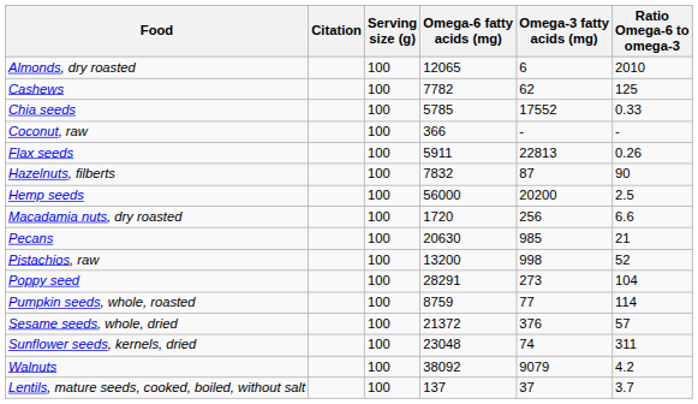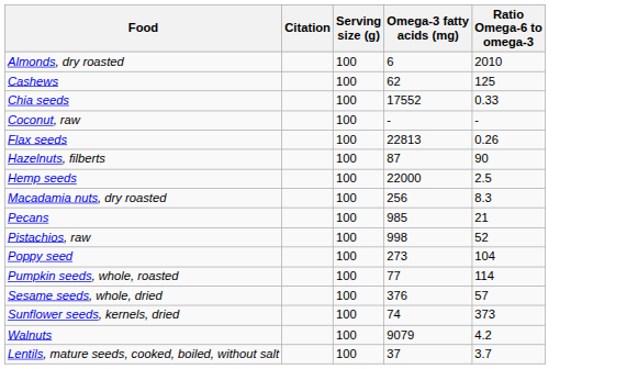- column: Omega-6 fatty acids (mg) | 12065 | 7782 | 5785 | 366 | 5911 | 7832 | 56000 | 1720 | 20630 | 13200 | 28291 | 8759 | 21372 | 23048 | 38092 | 137
Hemp seeds | Omega-3 fatty acids (mg): 20200 -> 22000
Macadamia nuts, dry roasted | Ratio Omega-6 to omega-3: 6.6 -> 8.3
Sunflower seeds, kernels, dried | Ratio Omega-6 to omega-3: 311 -> 373
